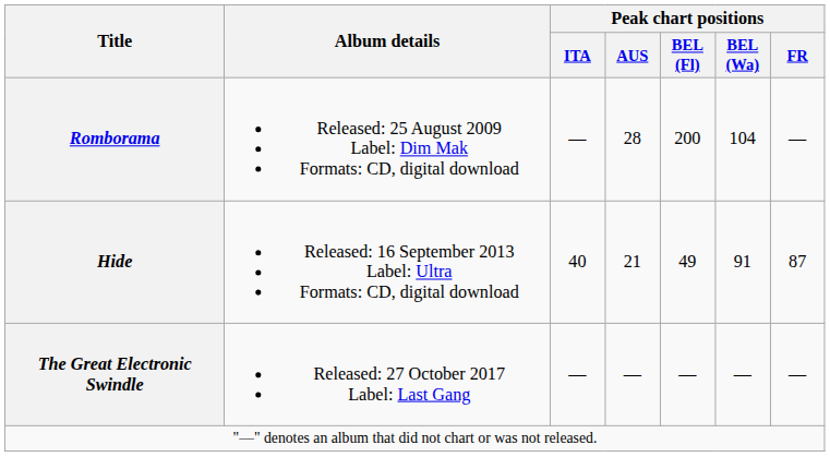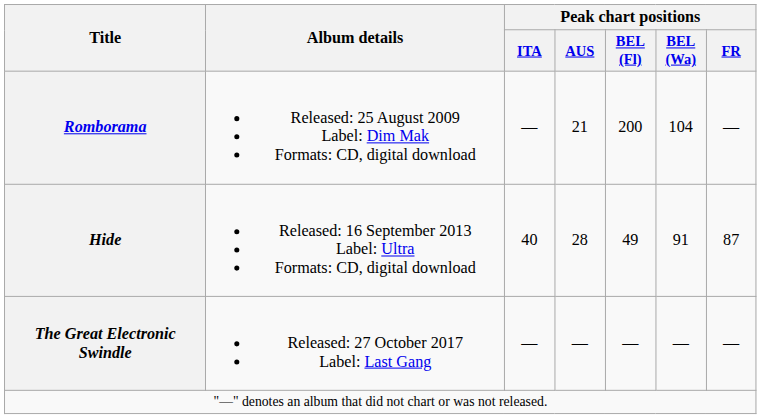Romborama | Peak chart positions / AUS: 28 -> 21
Hide | Peak chart positions / AUS: 21 -> 28
